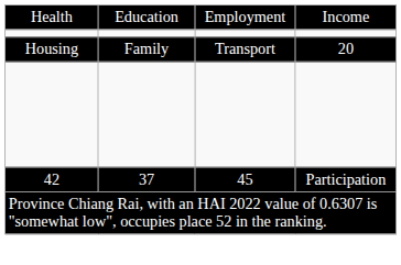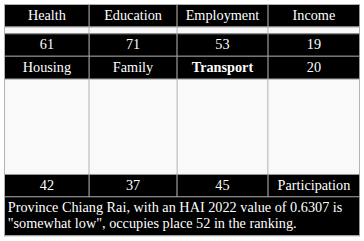+ row: 61 | 71 | 53 | 19
Housing | column 3: normal -> bold
